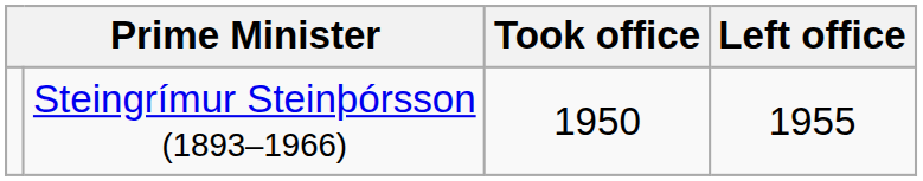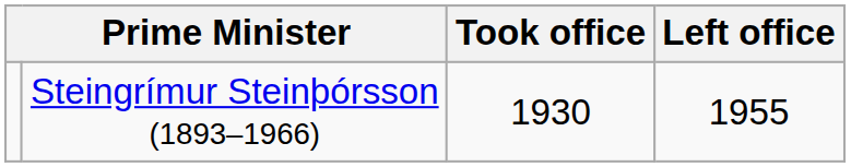Steingrímur Steinþórsson (1893–1966) | Took office: 1950 -> 1930
